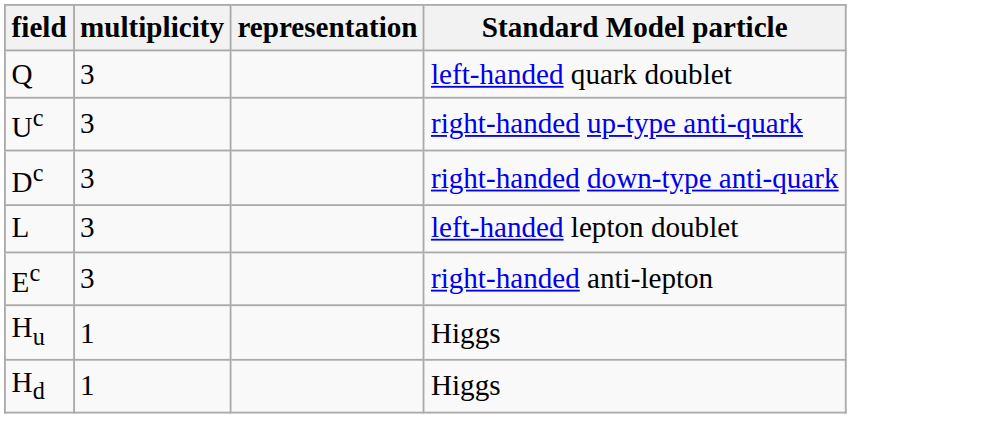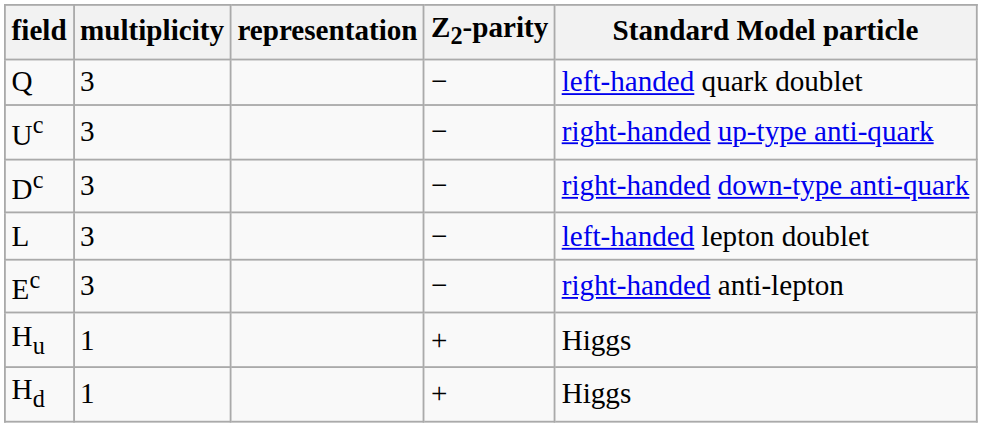+ column: Z2-parity | − | − | − | − | − | + | +
